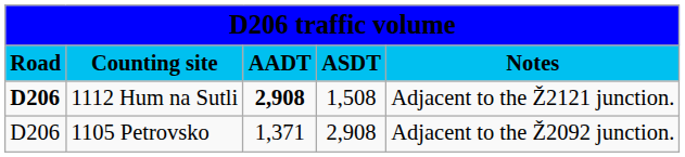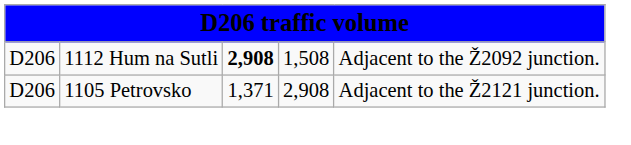- row: Road | Counting site | AADT | ASDT | Notes
1112 Hum na Sutli | column 1: bold -> normal
1112 Hum na Sutli | column 5: Adjacent to the Ž2121 junction. -> Adjacent to the Ž2092 junction.
1105 Petrovsko | column 5: Adjacent to the Ž2092 junction. -> Adjacent to the Ž2121 junction.
